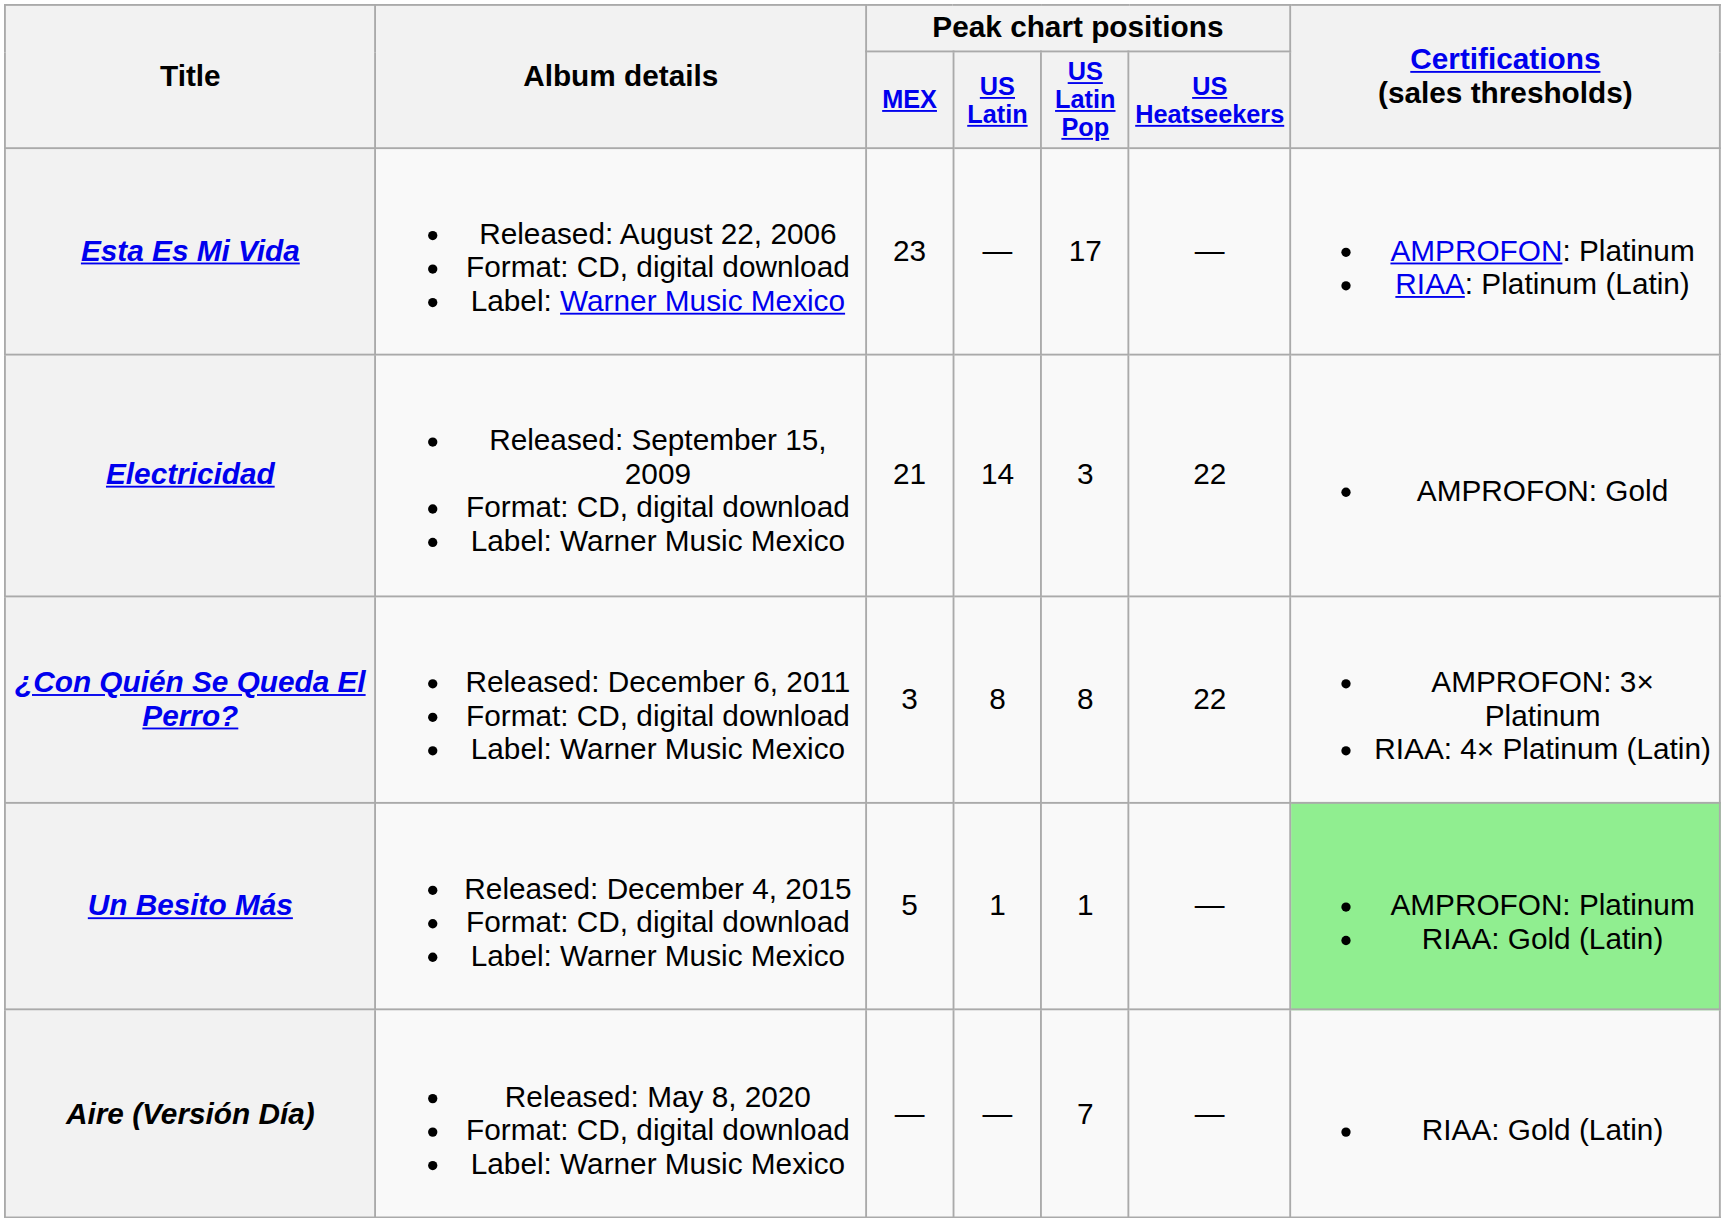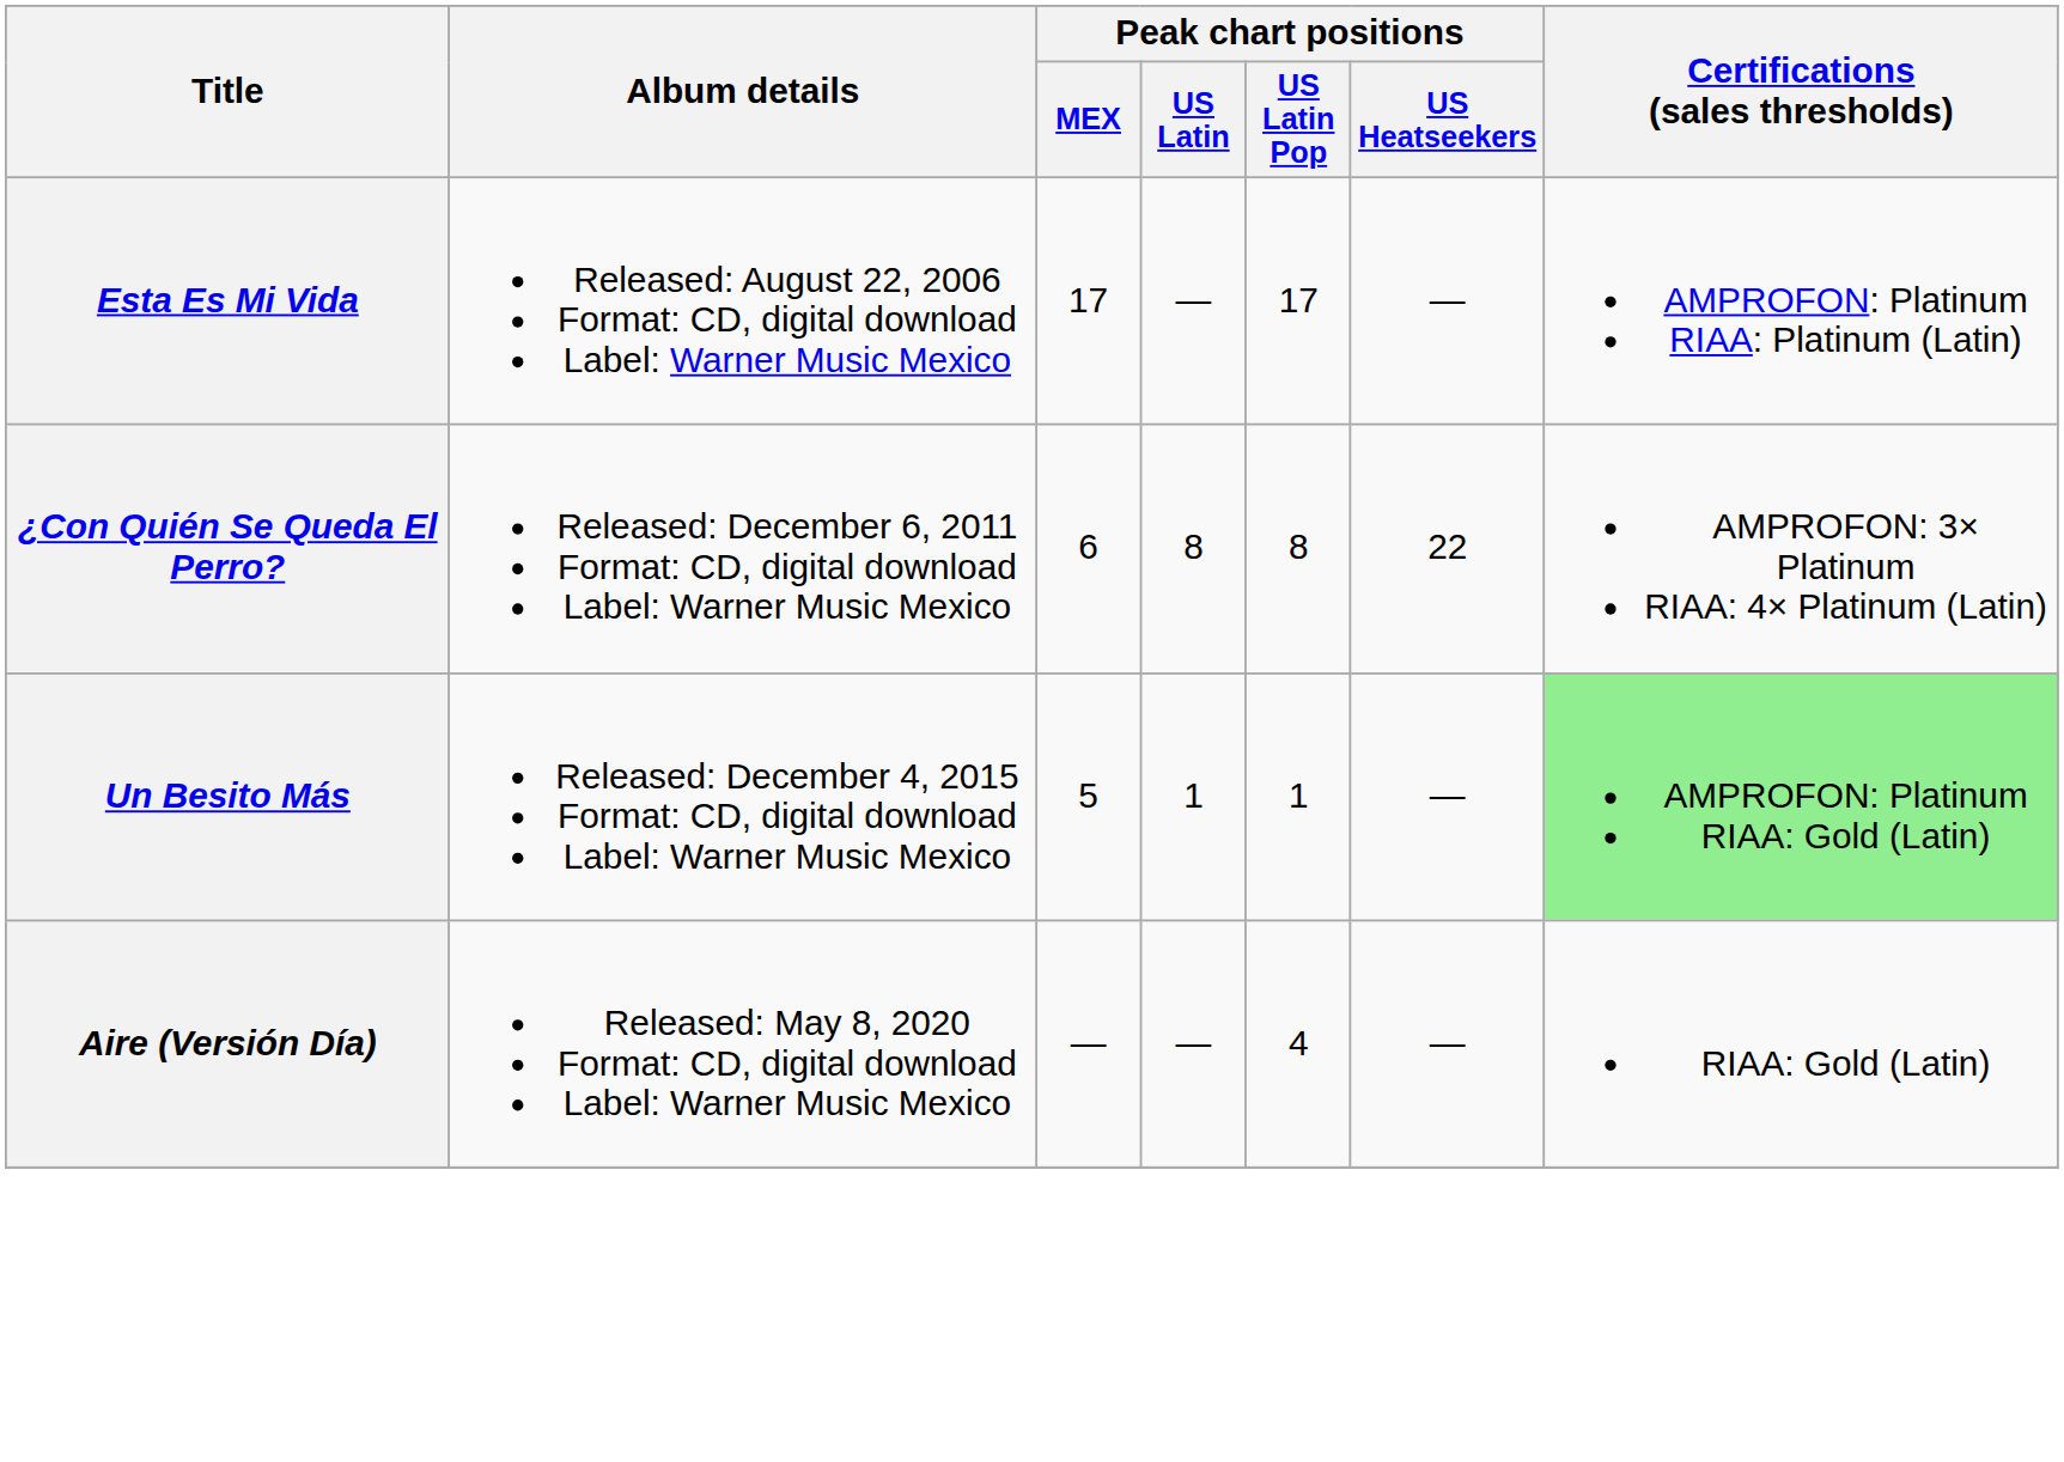Esta Es Mi Vida | Peak chart positions / MEX: 23 -> 17
- row: Electricidad | Released: September 15, 2009 Format: CD, digital download Label: Warner Music Mexico | 21 | 14 | 3 | 22 | AMPROFON: Gold
¿Con Quién Se Queda El Perro? | Peak chart positions / MEX: 3 -> 6
Aire (Versión Día) | Peak chart positions / US Latin Pop: 7 -> 4
